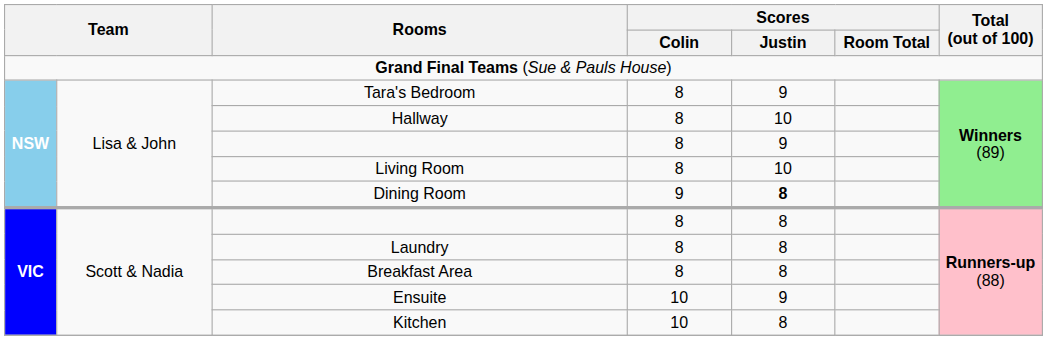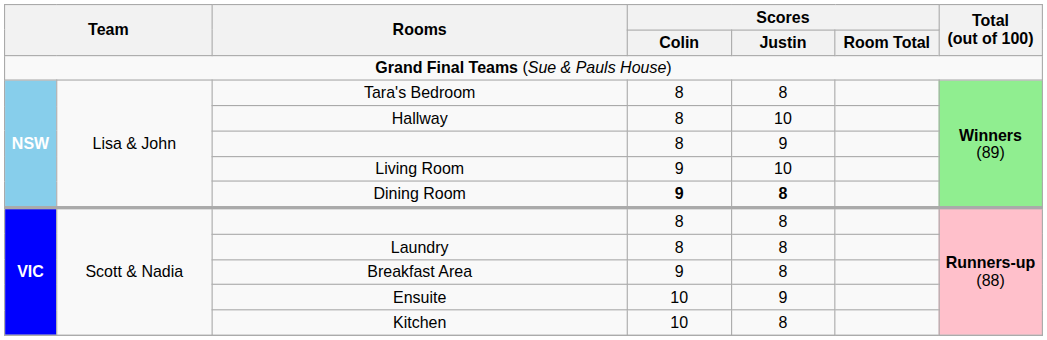Tara's Bedroom | Scores / Justin: 9 -> 8
Living Room | Scores / Colin: 8 -> 9
Dining Room | Scores / Colin: normal -> bold
Breakfast Area | Scores / Colin: 8 -> 9
